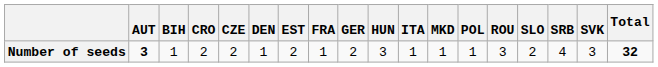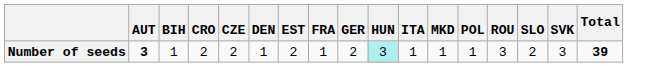- column: SRB | 4
Number of seeds | HUN: no background -> paleturquoise background
Number of seeds | Total: 32 -> 39
